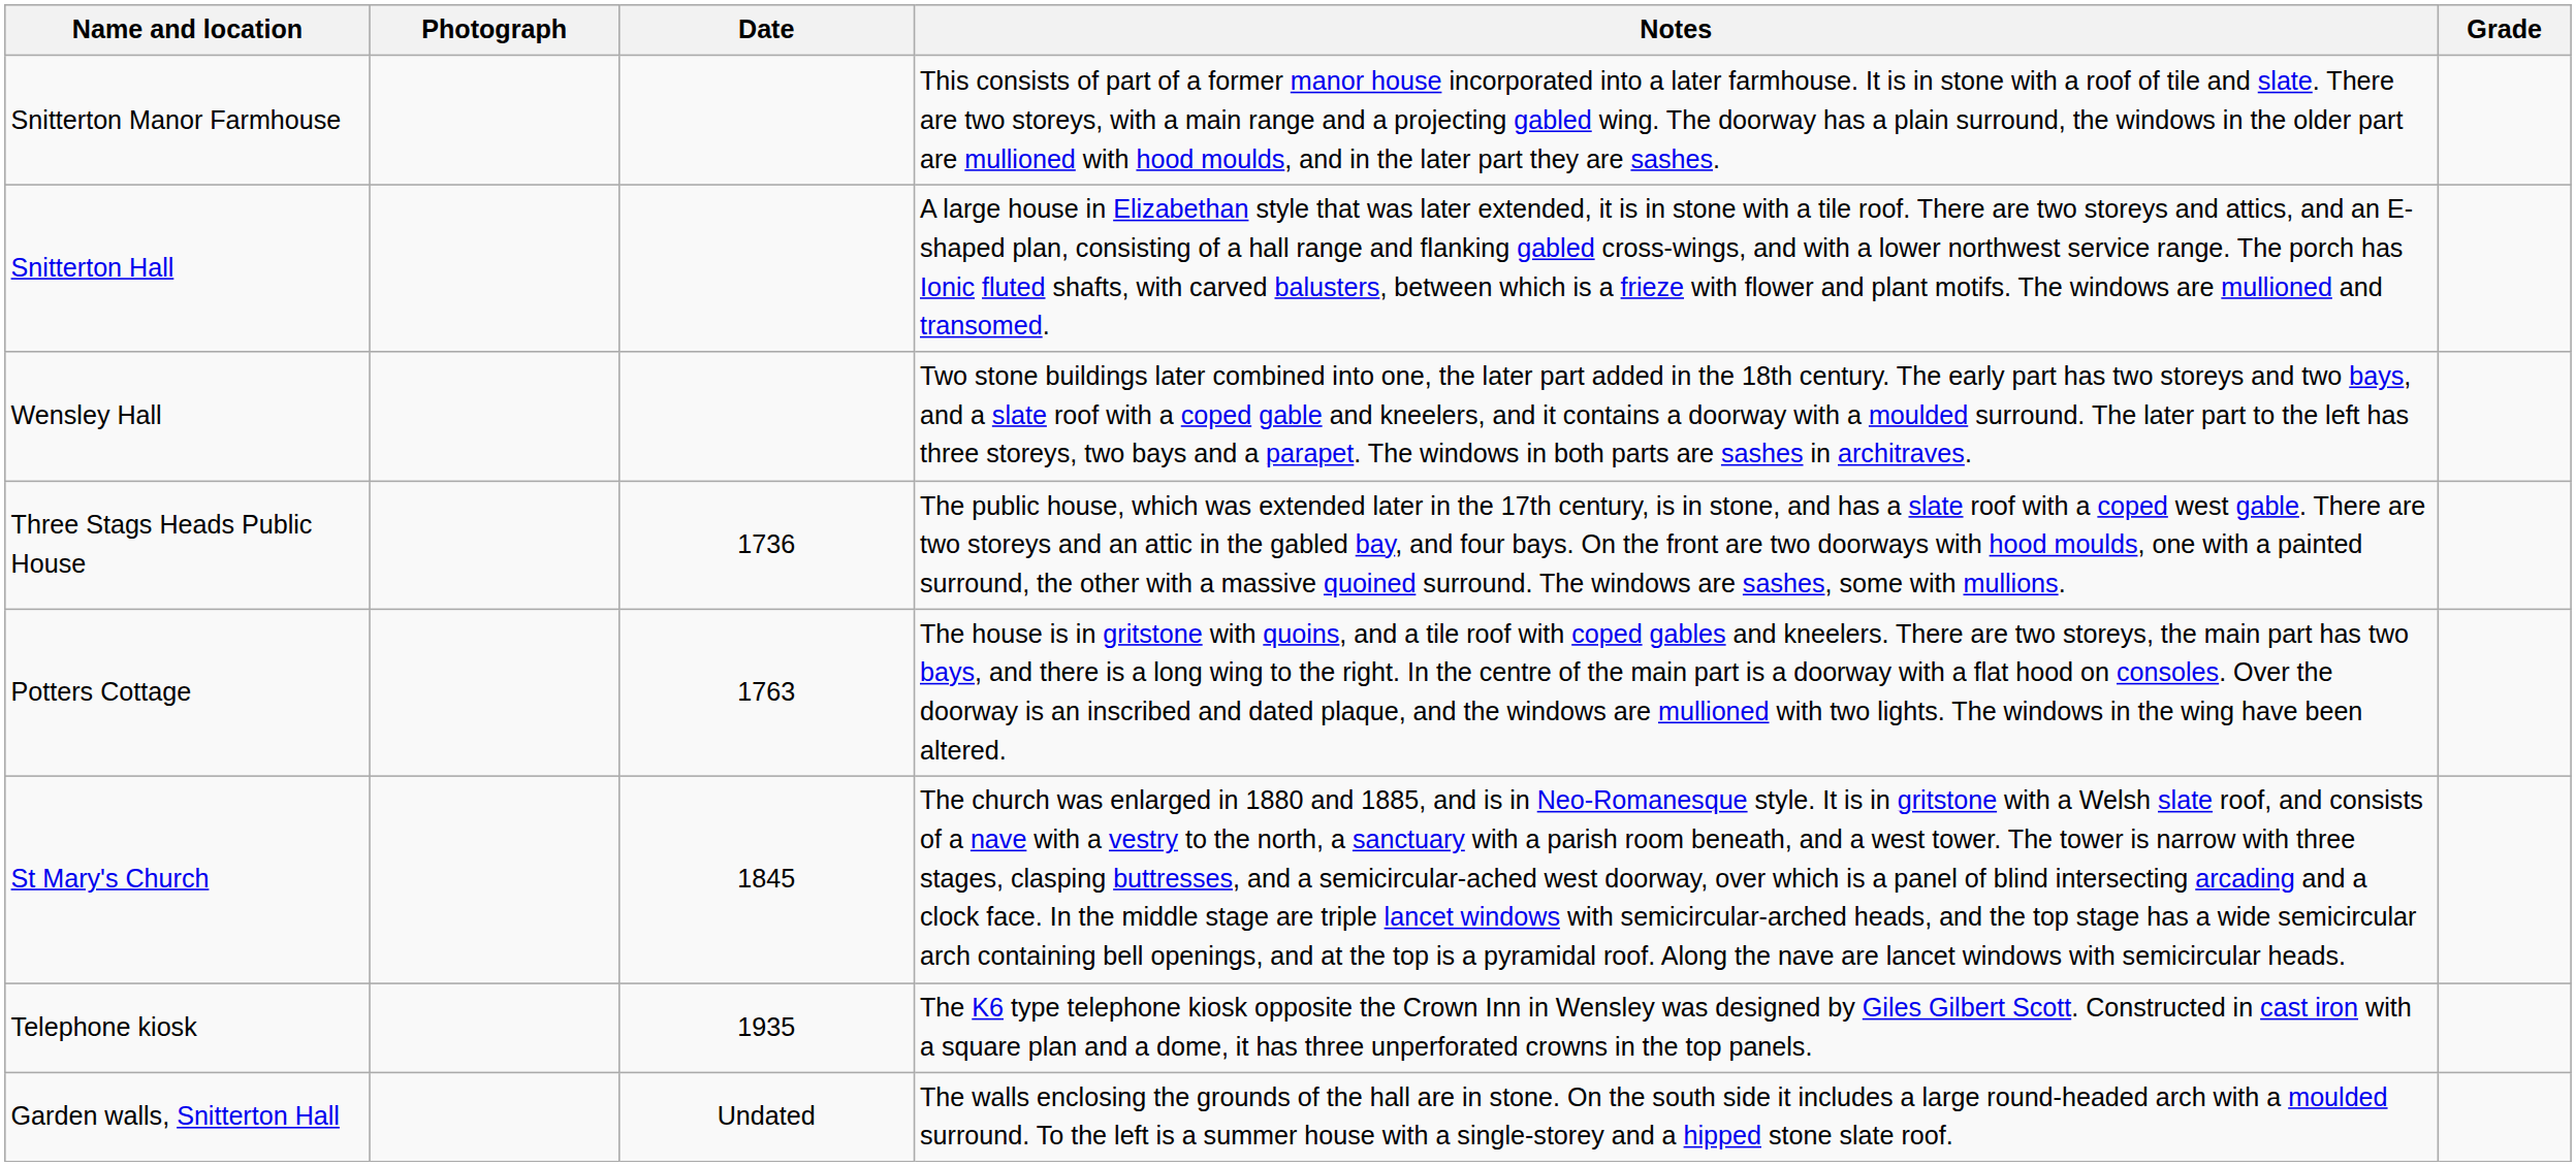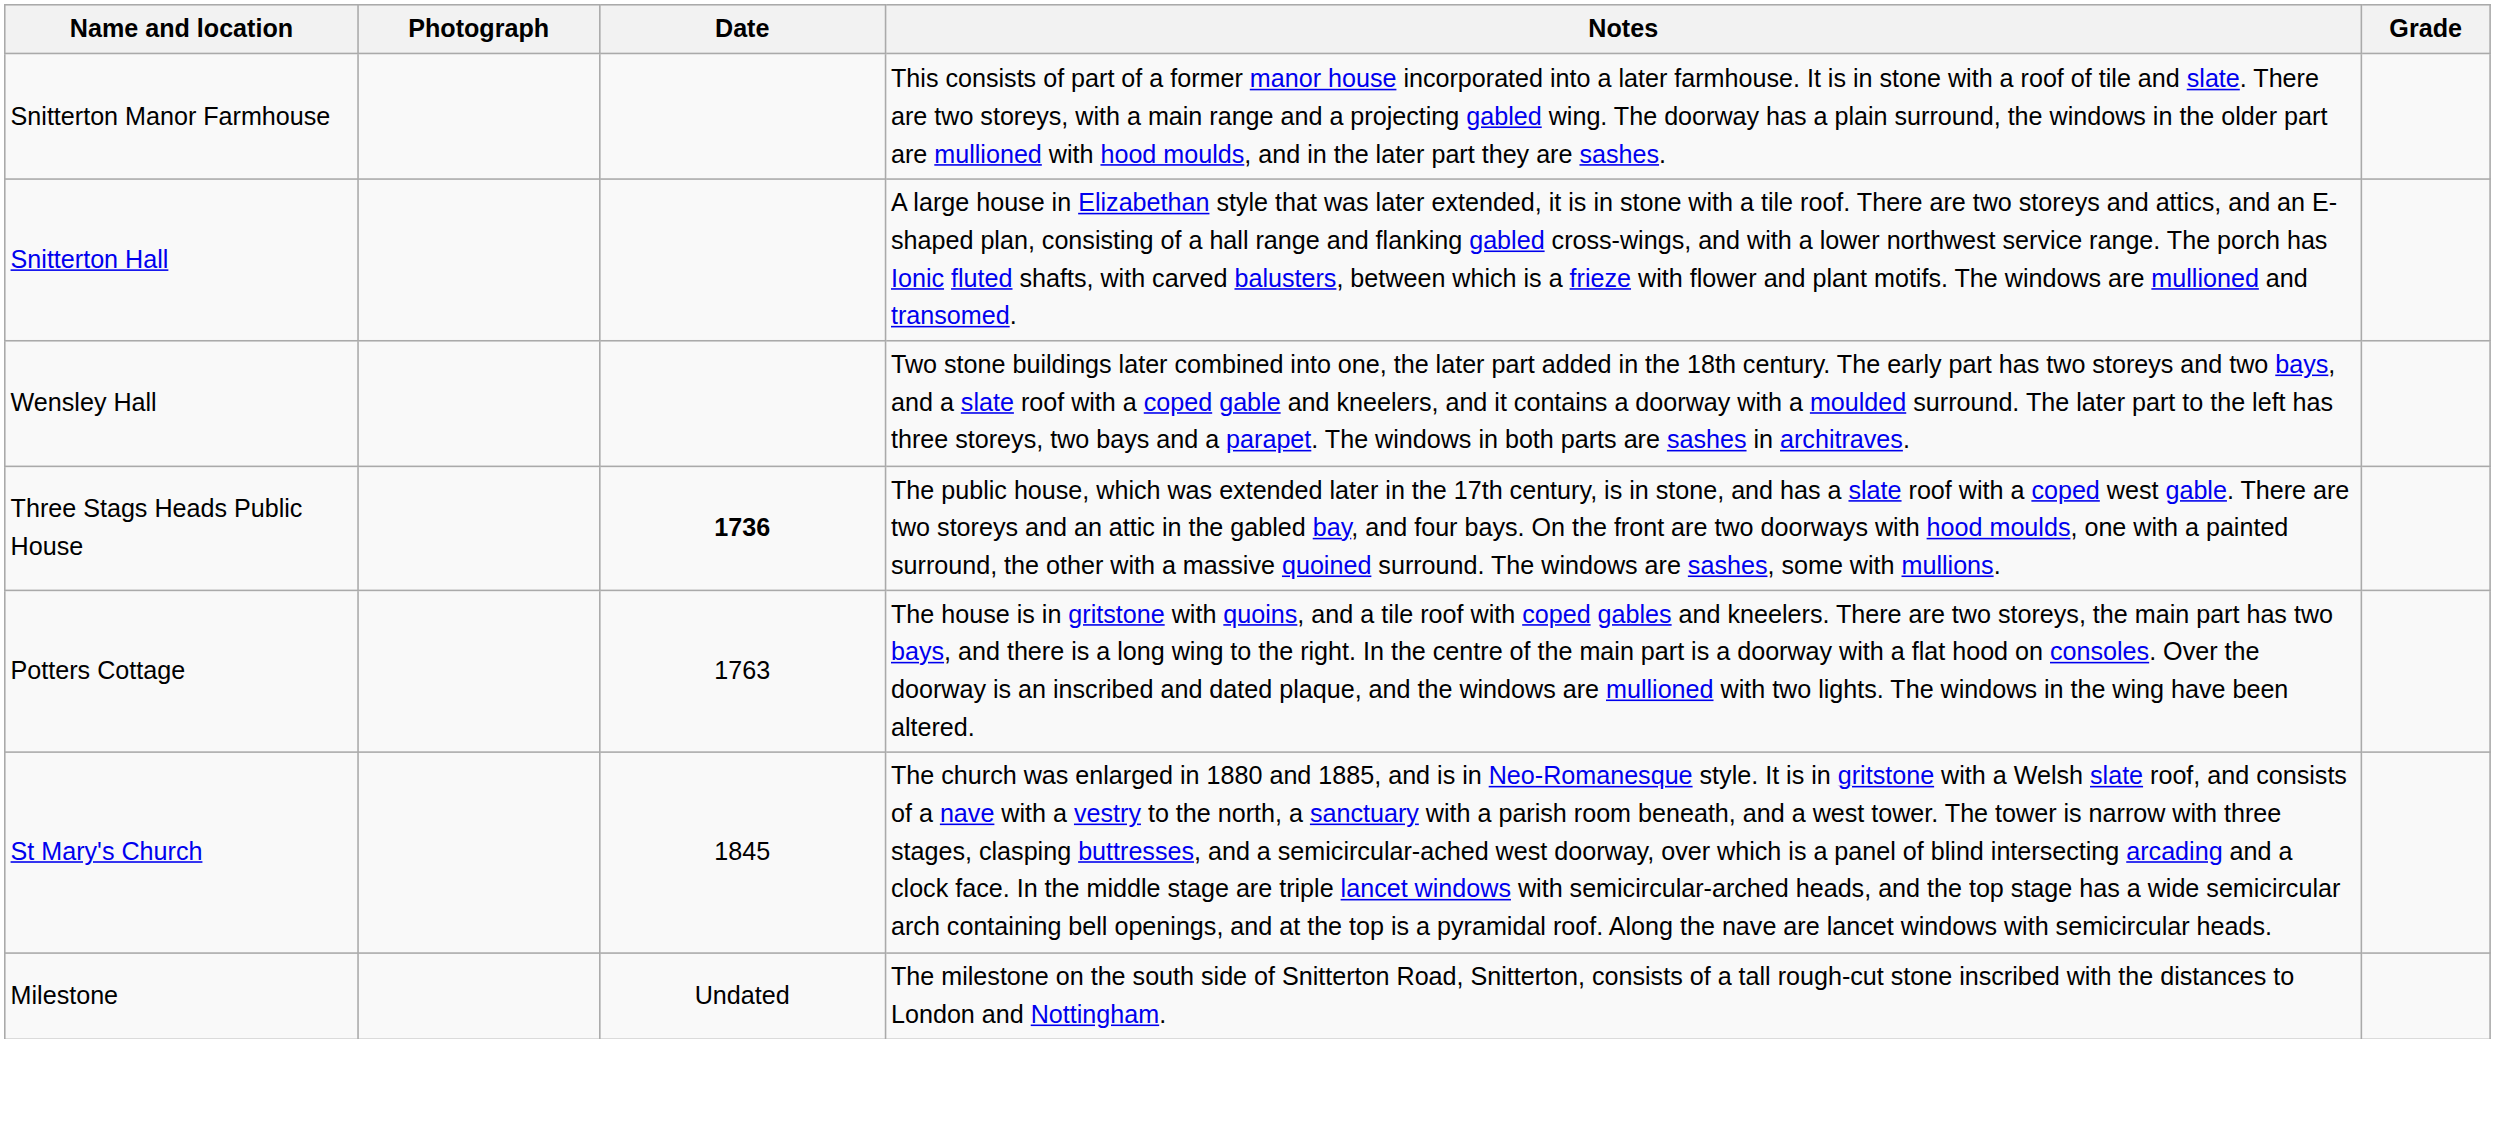Three Stags Heads Public House | Date: normal -> bold
- row: Telephone kiosk | 1935 | The K6 type telephone kiosk opposite the Crown Inn in Wensley was designed by Giles Gilbert Scott. Constructed in cast iron with a square plan and a dome, it has three unperforated crowns in the top panels.
+ row: Milestone | Undated | The milestone on the south side of Snitterton Road, Snitterton, consists of a tall rough-cut stone inscribed with the distances to London and Nottingham.
- row: Garden walls, Snitterton Hall | Undated | The walls enclosing the grounds of the hall are in stone. On the south side it includes a large round-headed arch with a moulded surround. To the left is a summer house with a single-storey and a hipped stone slate roof.
